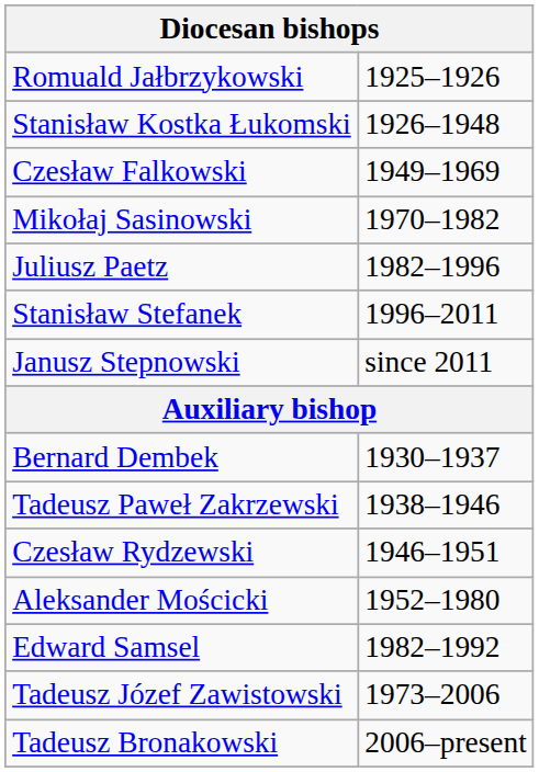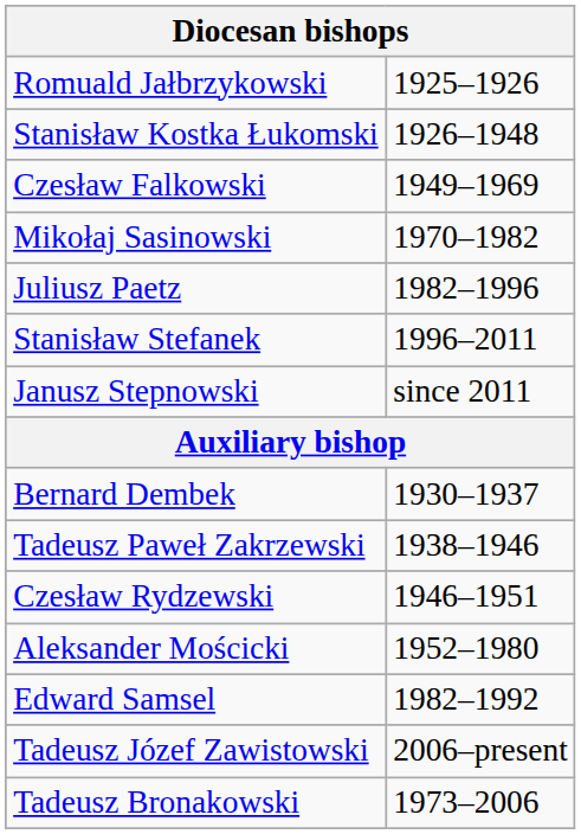Tadeusz Józef Zawistowski | column 2: 1973–2006 -> 2006–present
Tadeusz Bronakowski | column 2: 2006–present -> 1973–2006
